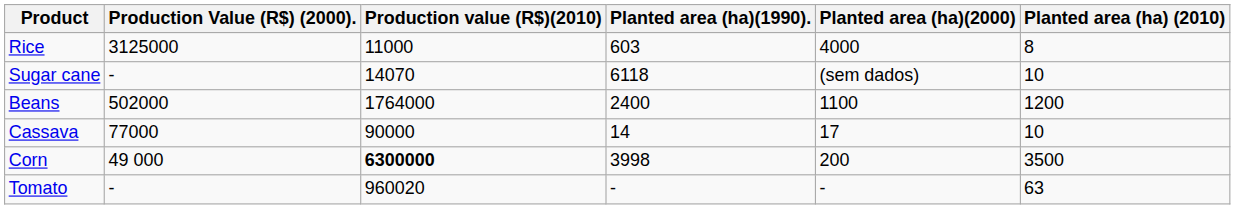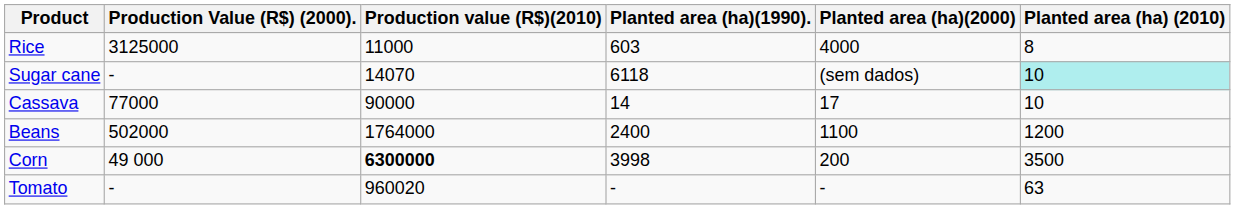Sugar cane | Planted area (ha) (2010): no background -> paleturquoise background
rows swapped: Beans <-> Cassava
